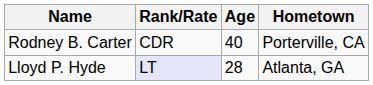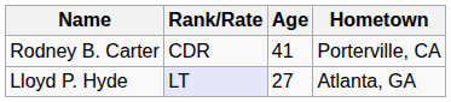Rodney B. Carter | Age: 40 -> 41
Lloyd P. Hyde | Age: 28 -> 27
